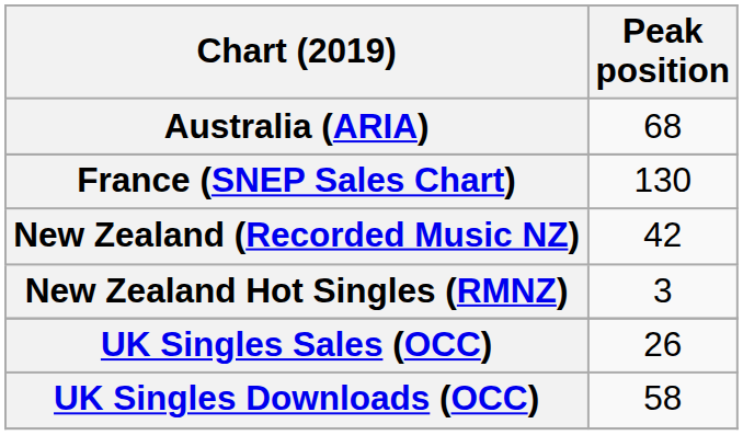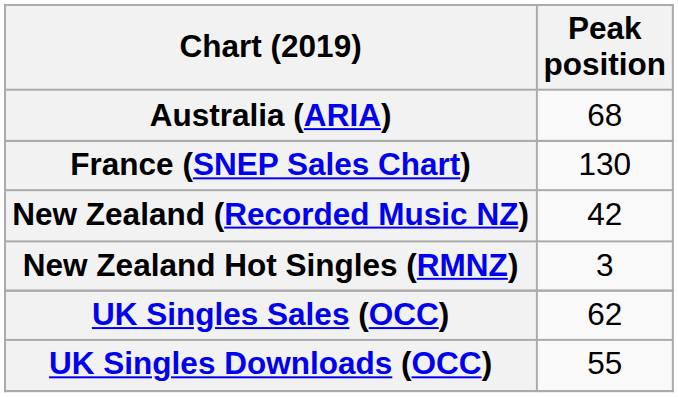UK Singles Sales (OCC) | Peak position: 26 -> 62
UK Singles Downloads (OCC) | Peak position: 58 -> 55
